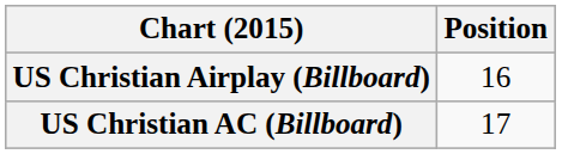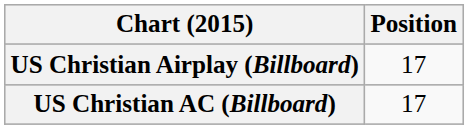US Christian Airplay (Billboard) | Position: 16 -> 17
